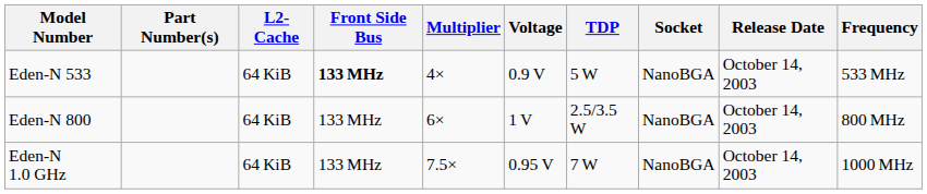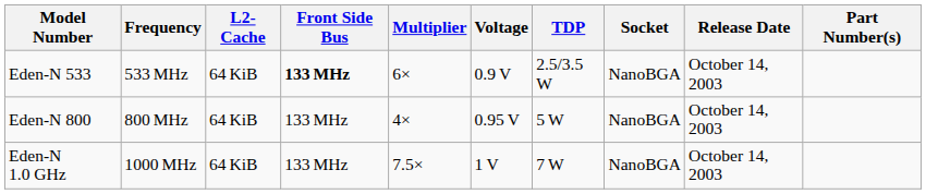columns swapped: Frequency <-> Part Number(s)
Eden-N 533 | Multiplier: 4× -> 6×
Eden-N 533 | TDP: 5 W -> 2.5/3.5 W
Eden-N 800 | Multiplier: 6× -> 4×
Eden-N 800 | Voltage: 1 V -> 0.95 V
Eden-N 800 | TDP: 2.5/3.5 W -> 5 W
Eden-N 1.0 GHz | Voltage: 0.95 V -> 1 V
